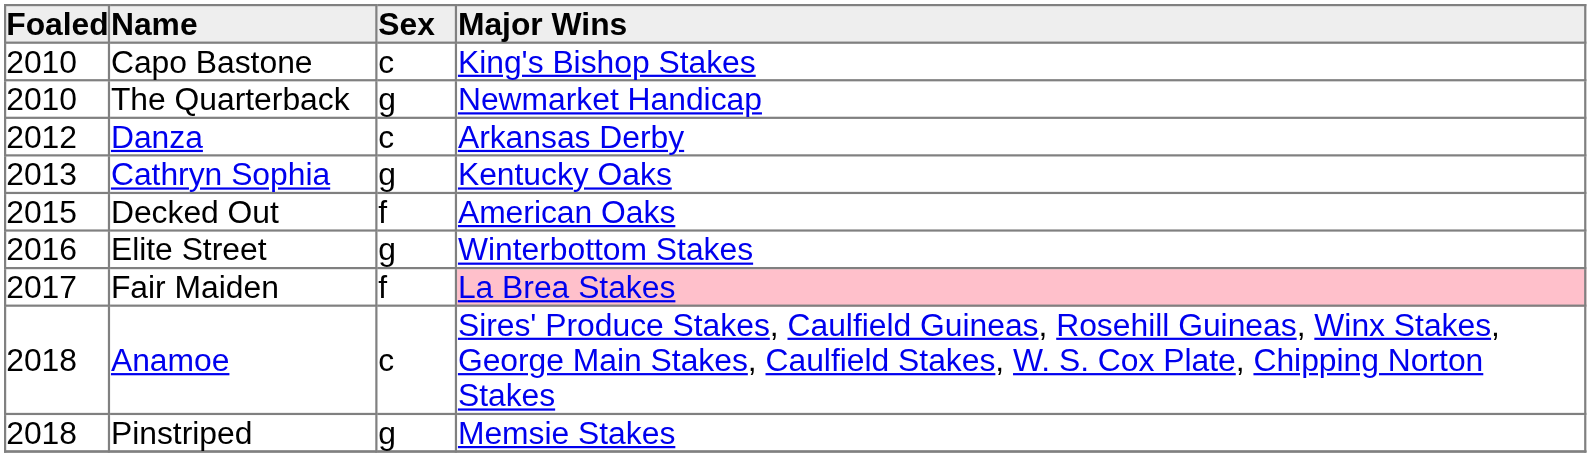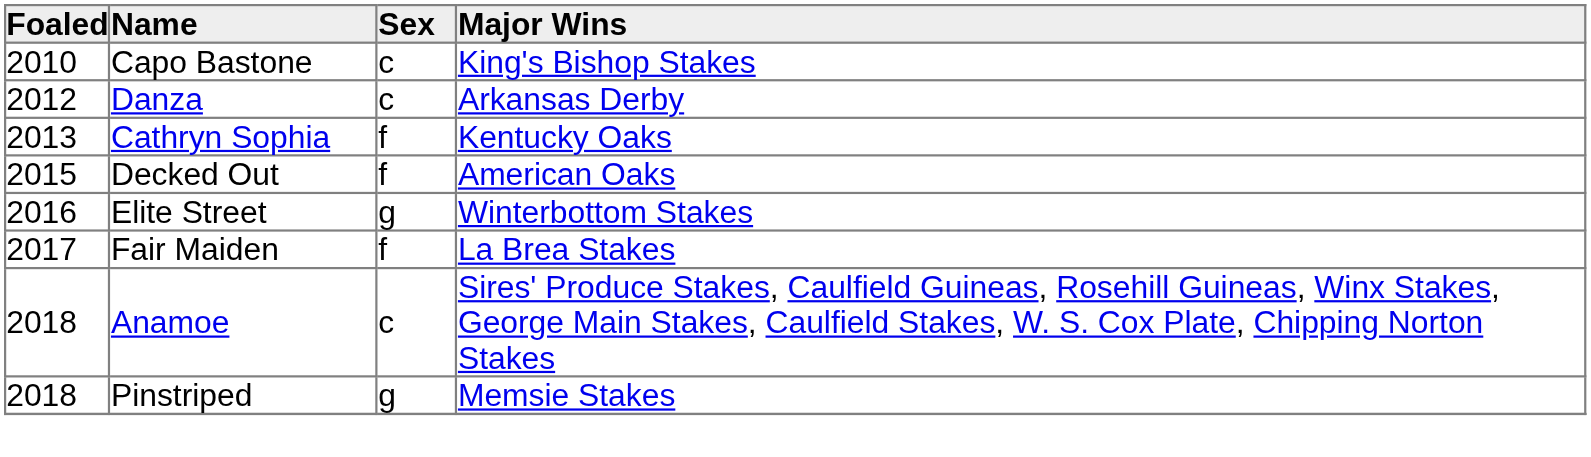- row: 2010 | The Quarterback | g | Newmarket Handicap
Cathryn Sophia | Sex: g -> f
Fair Maiden | Major Wins: pink background -> no background
